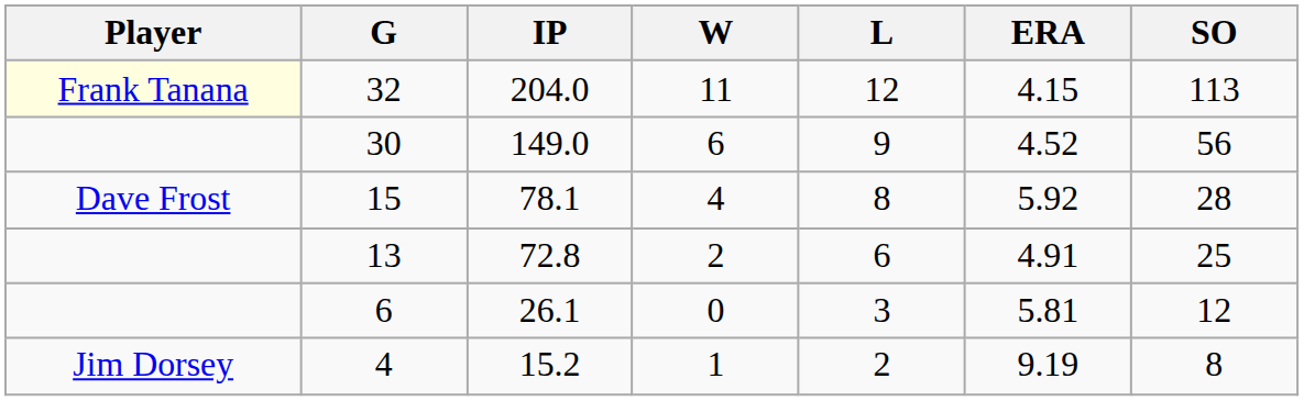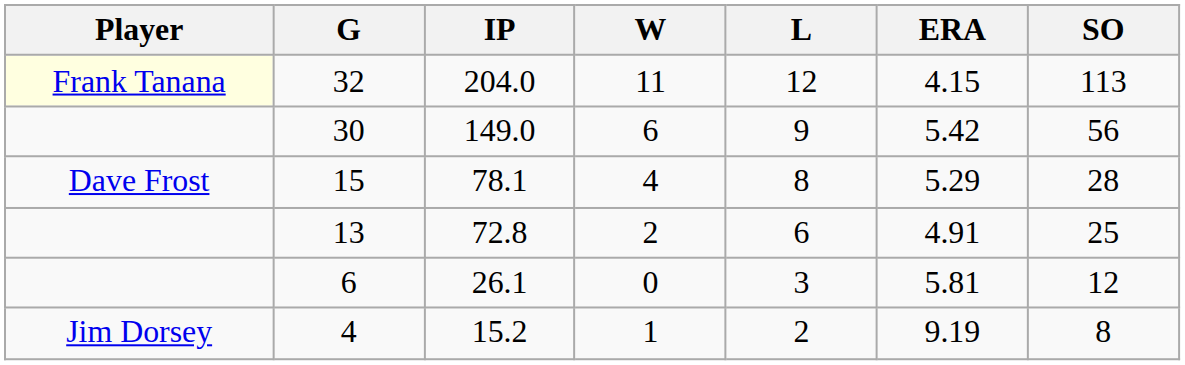30 | ERA: 4.52 -> 5.42
15 | ERA: 5.92 -> 5.29
